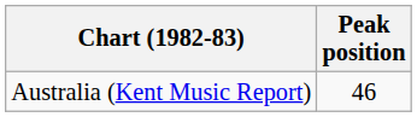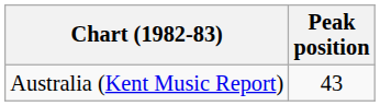Australia (Kent Music Report) | Peak position: 46 -> 43
